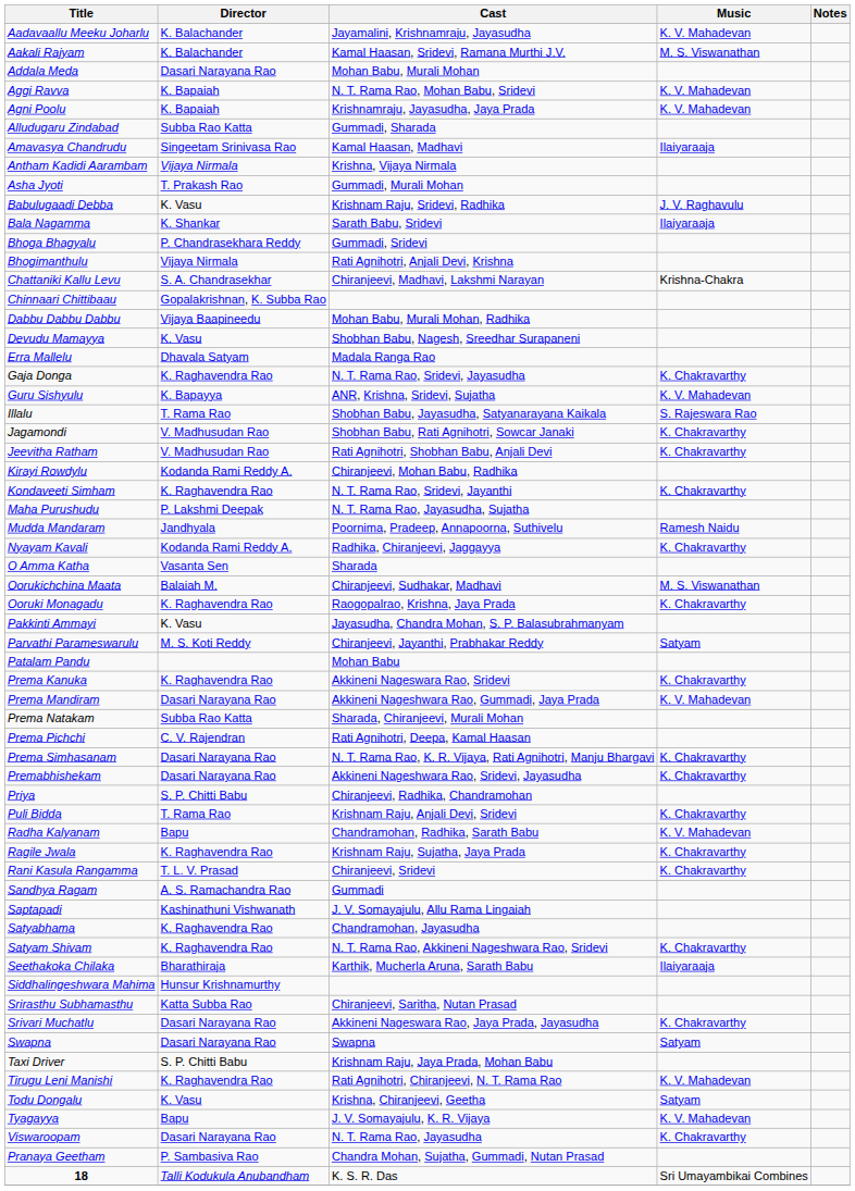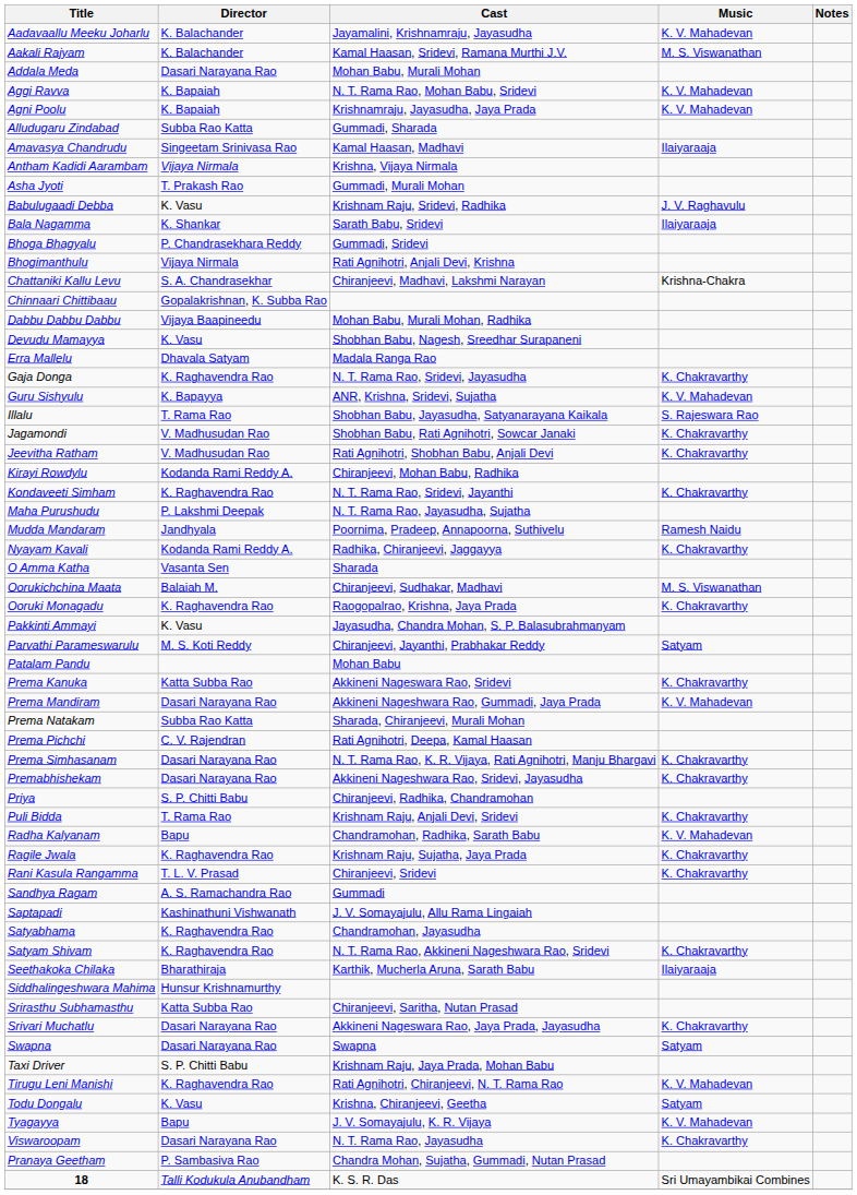Prema Kanuka | Director: K. Raghavendra Rao -> Katta Subba Rao
